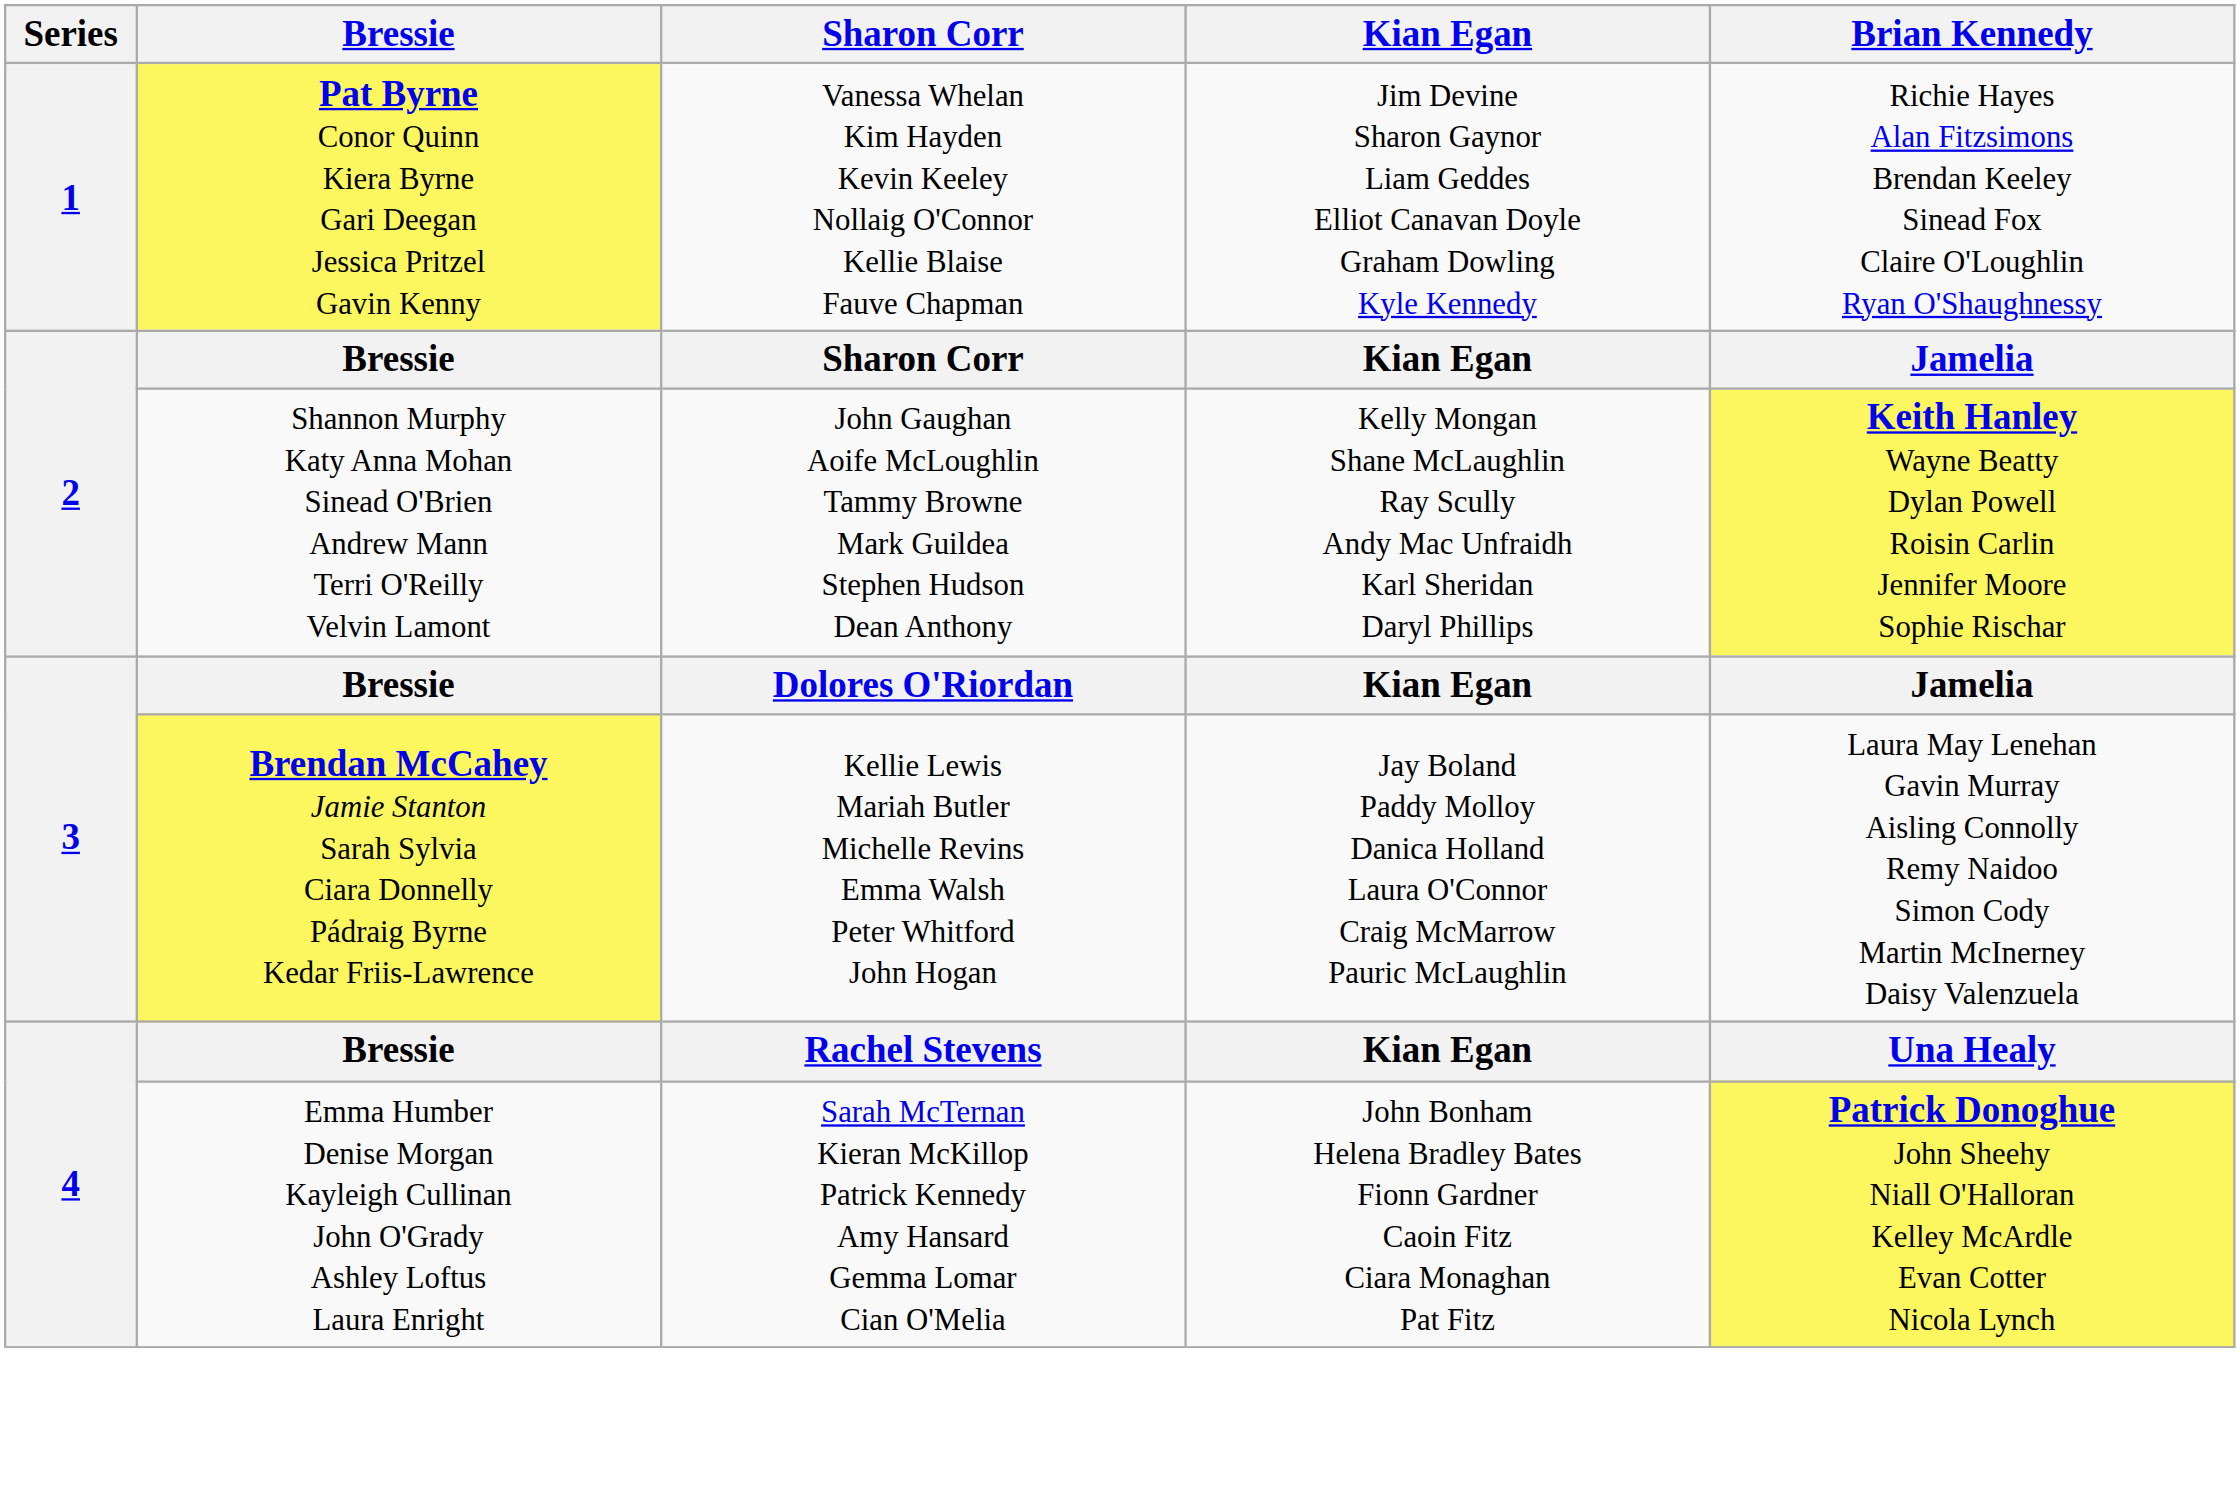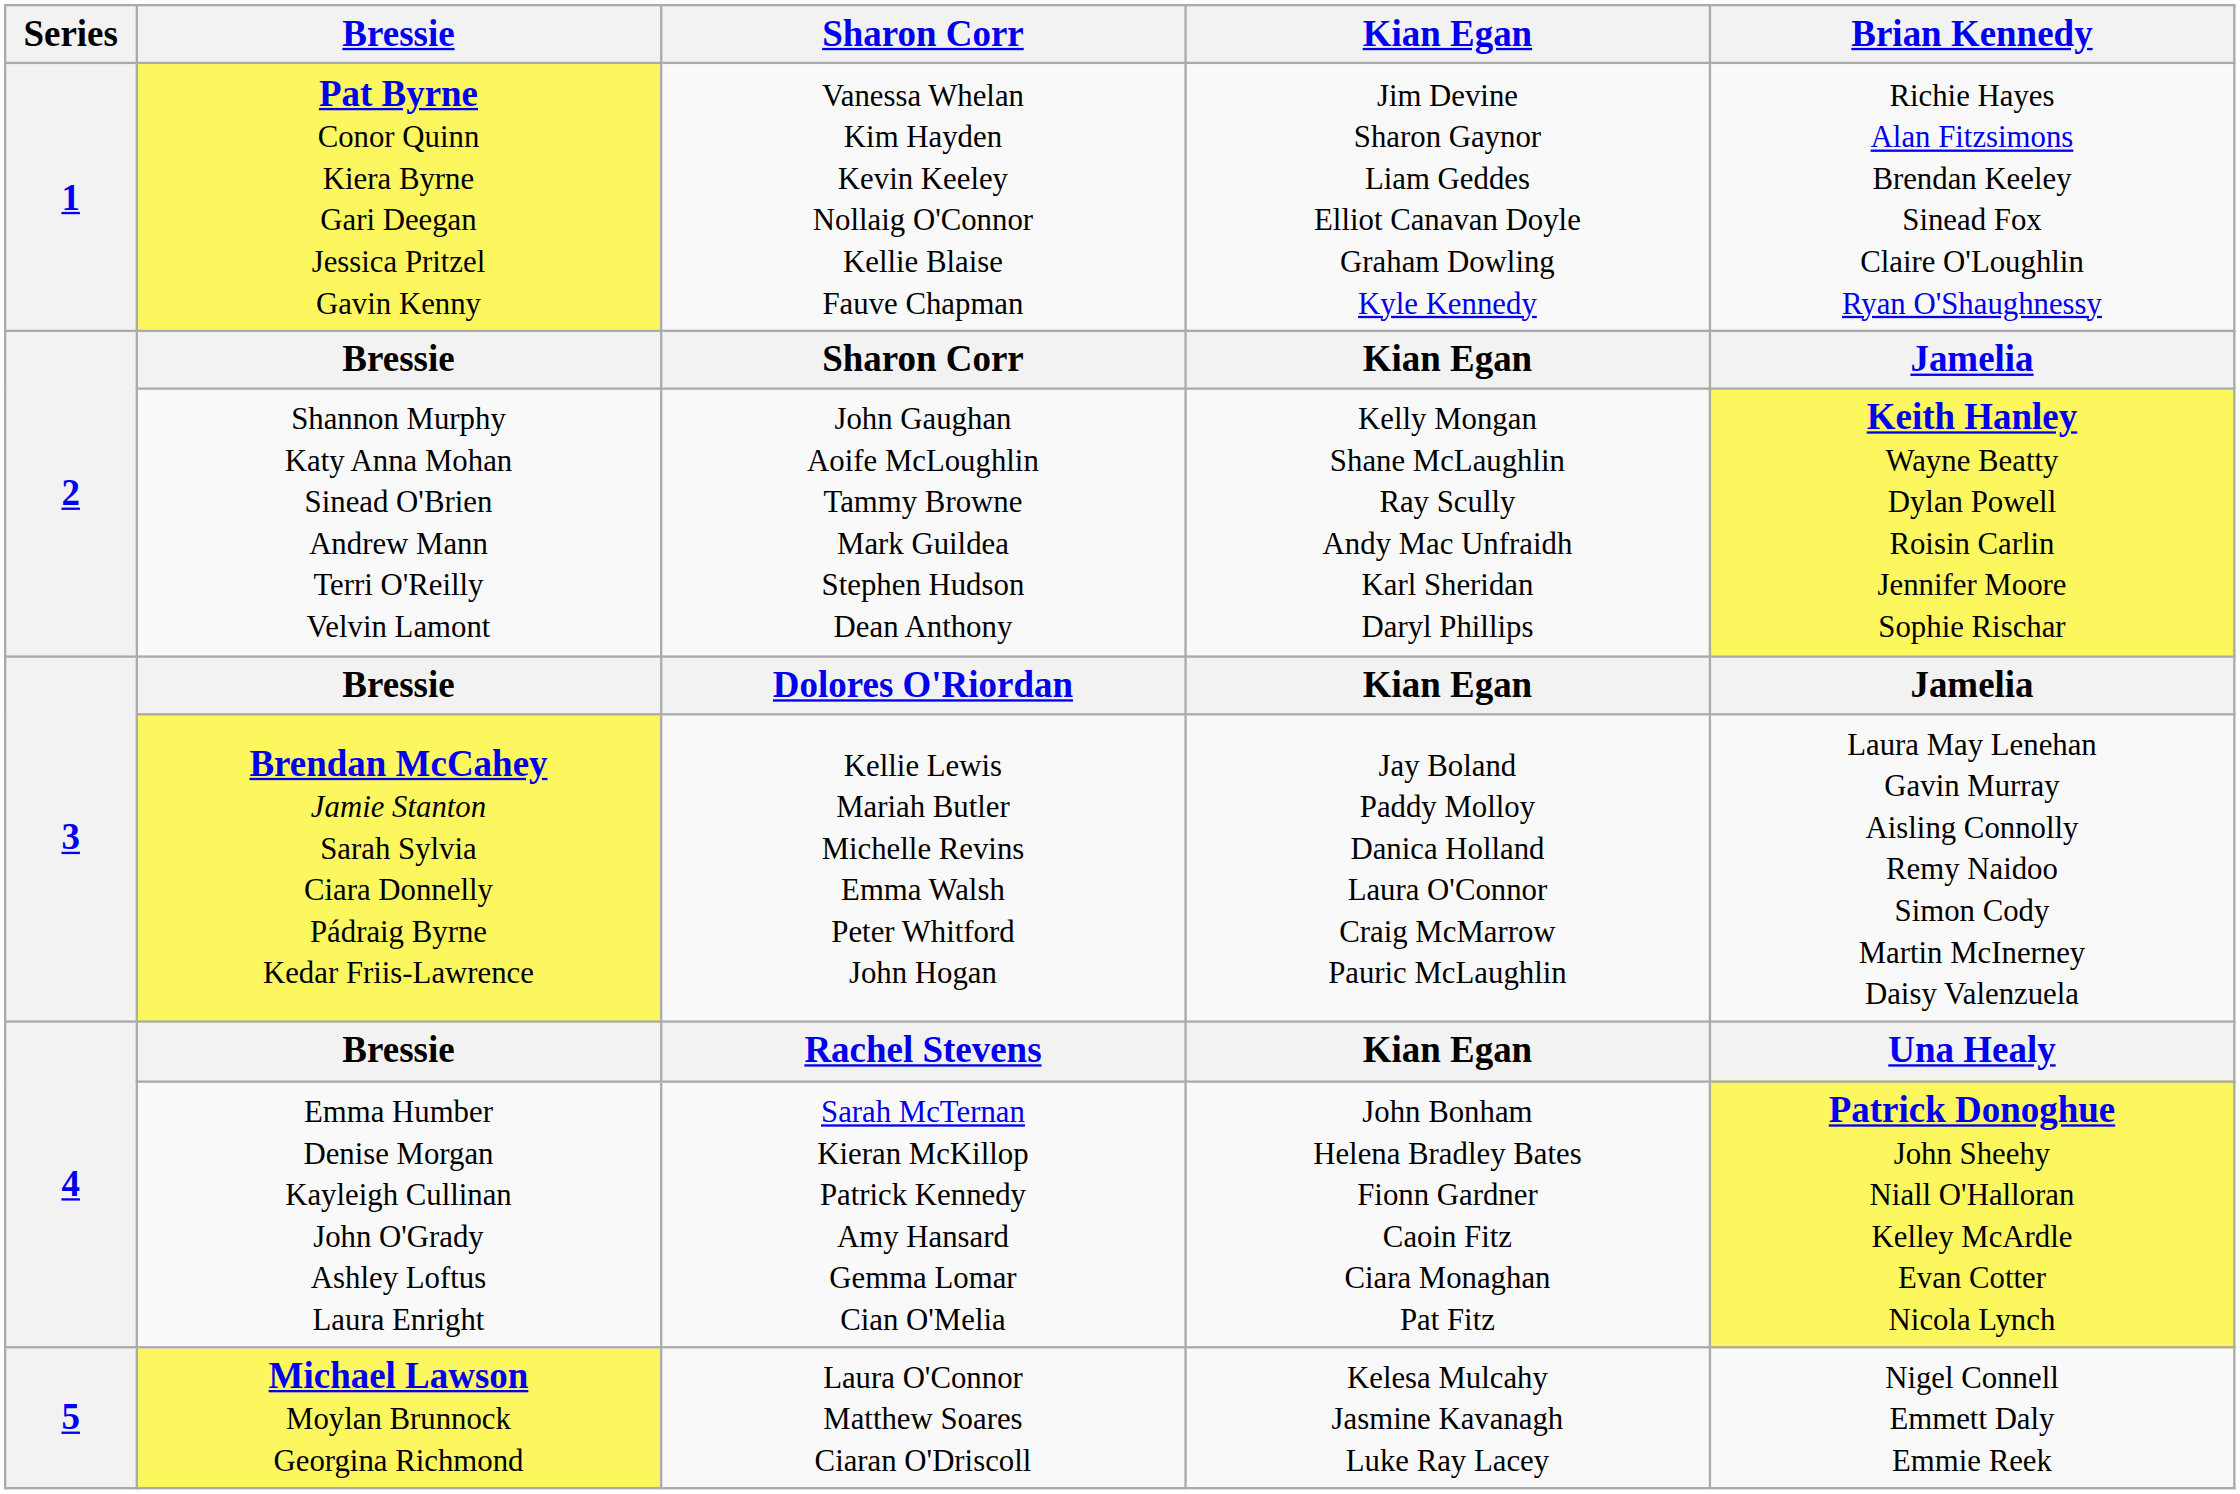+ row: 5 | Michael Lawson Moylan Brunnock Georgina Richmond | Laura O'Connor Matthew Soares Ciaran O'Driscoll | Kelesa Mulcahy Jasmine Kavanagh Luke Ray Lacey | Nigel Connell Emmett Daly Emmie Reek
